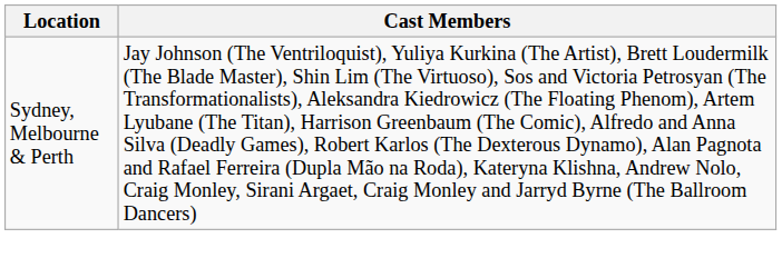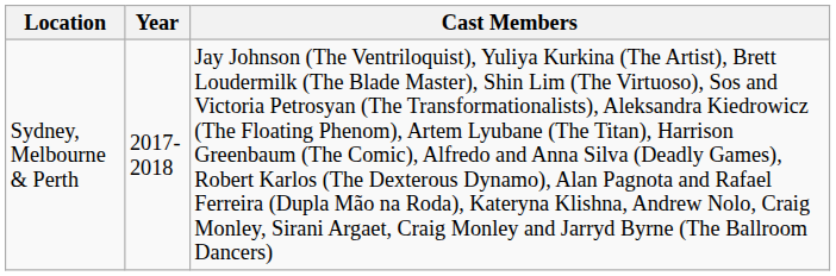+ column: Year | 2017-2018
